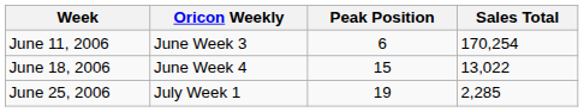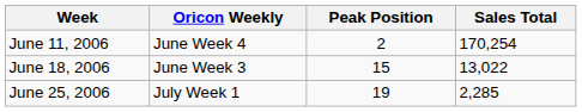June 11, 2006 | Oricon Weekly: June Week 3 -> June Week 4
June 11, 2006 | Peak Position: 6 -> 2
June 18, 2006 | Oricon Weekly: June Week 4 -> June Week 3
